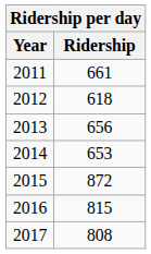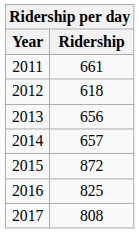2014 | Ridership: 653 -> 657
2016 | Ridership: 815 -> 825
